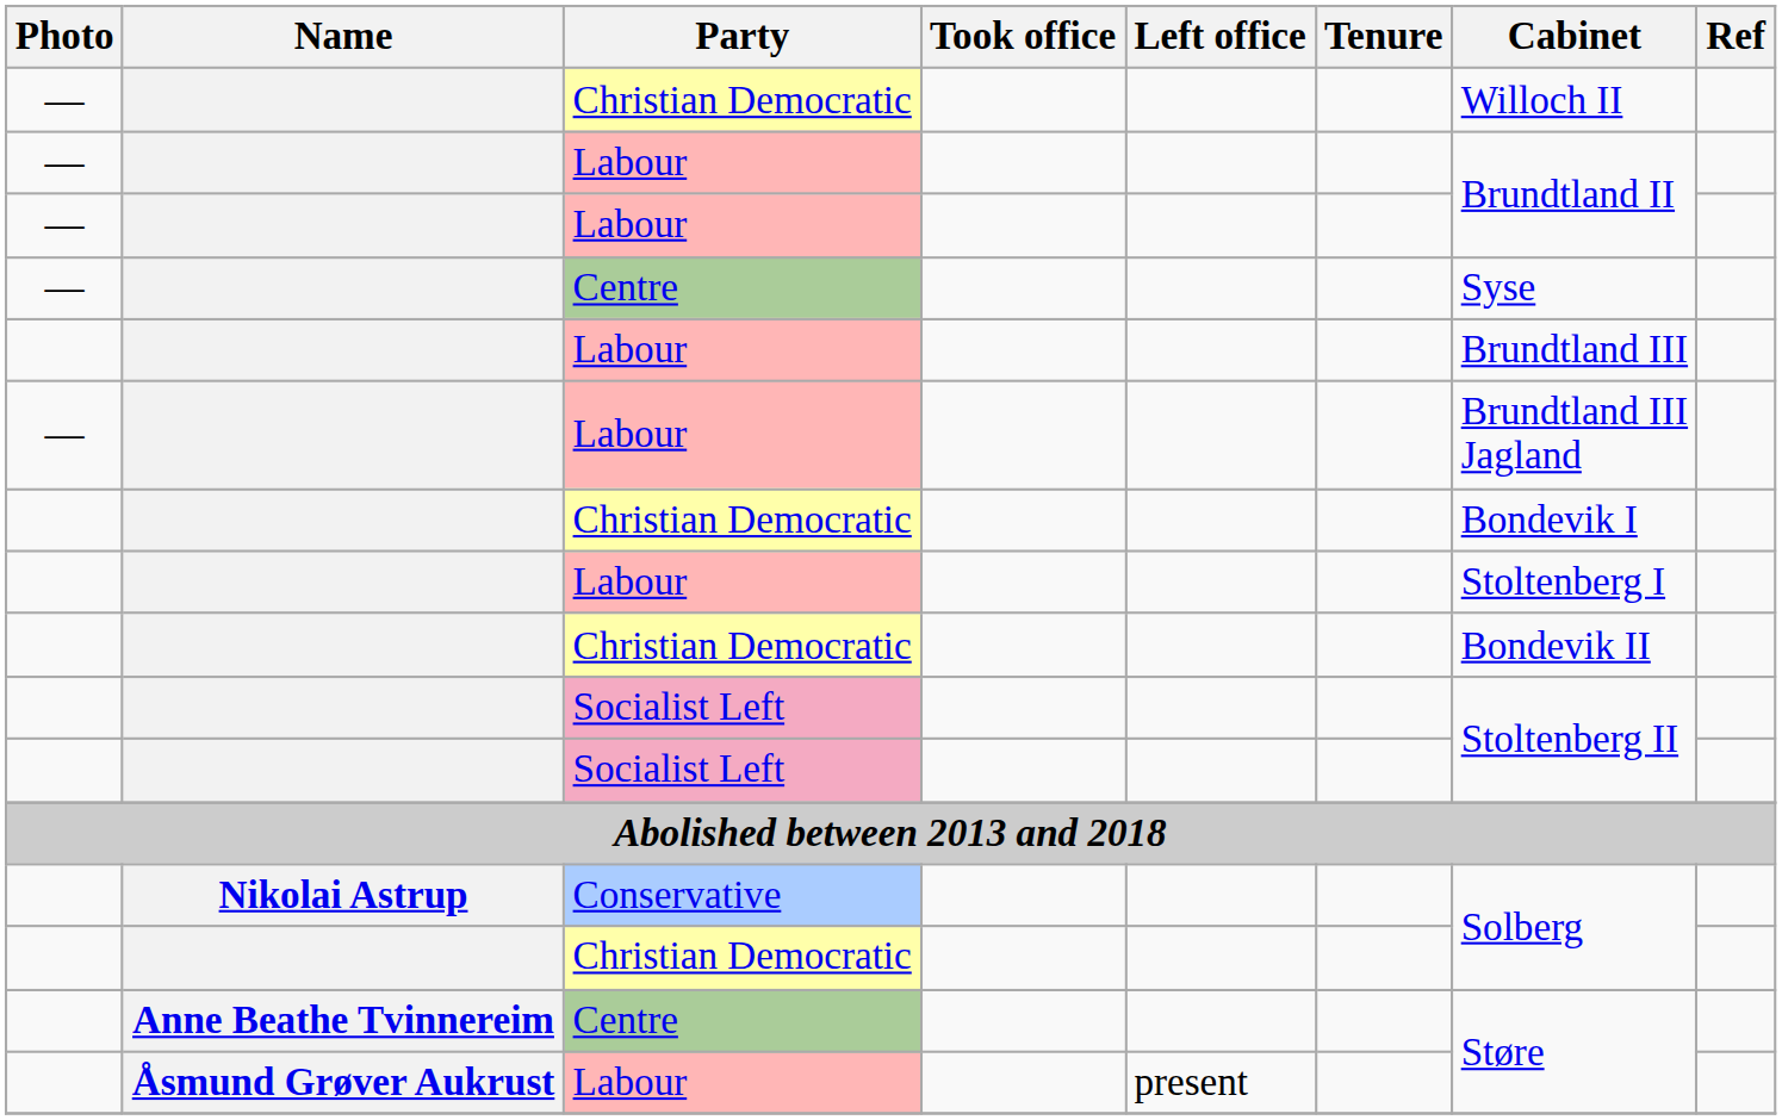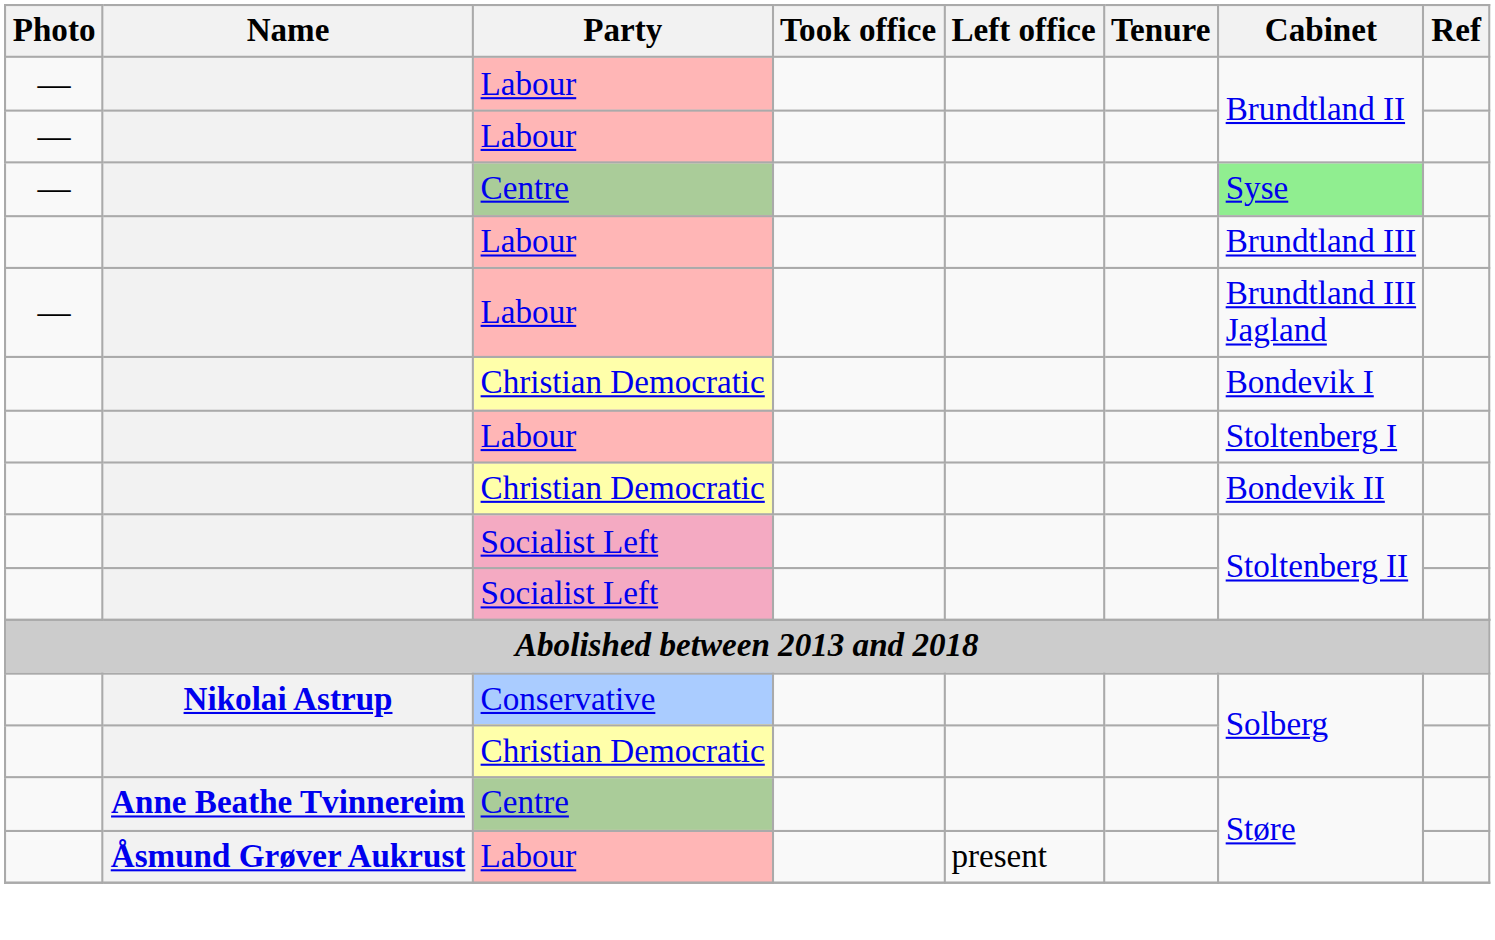- row: — | Christian Democratic | Willoch II
— / Centre | Cabinet: no background -> lightgreen background
